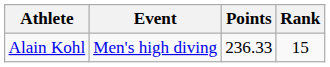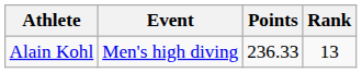Alain Kohl | Rank: 15 -> 13
